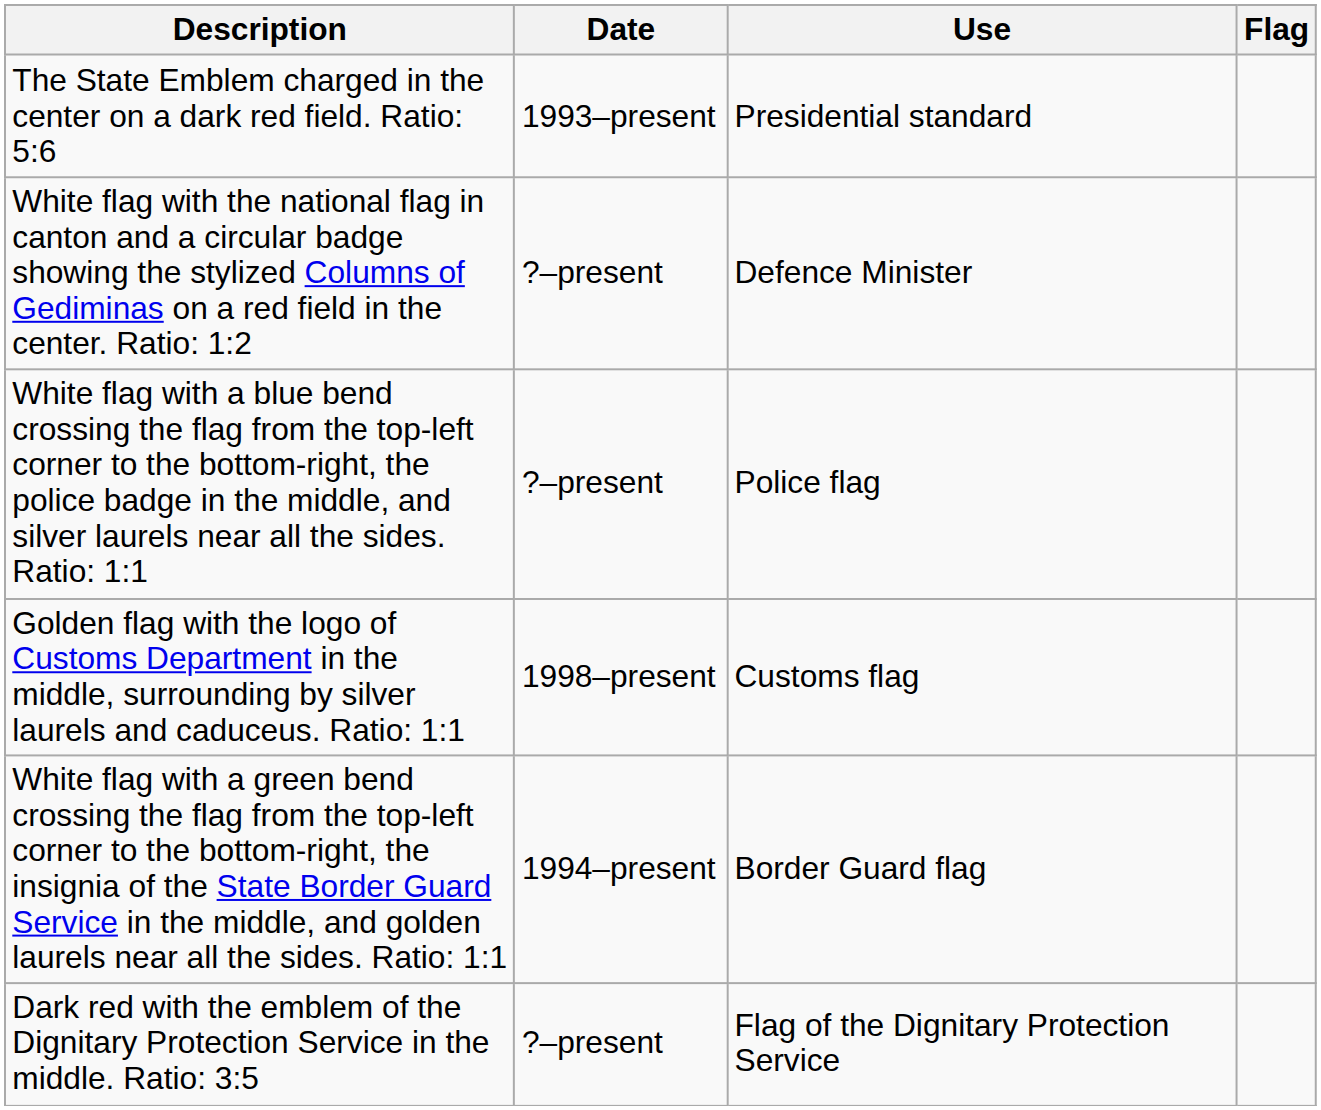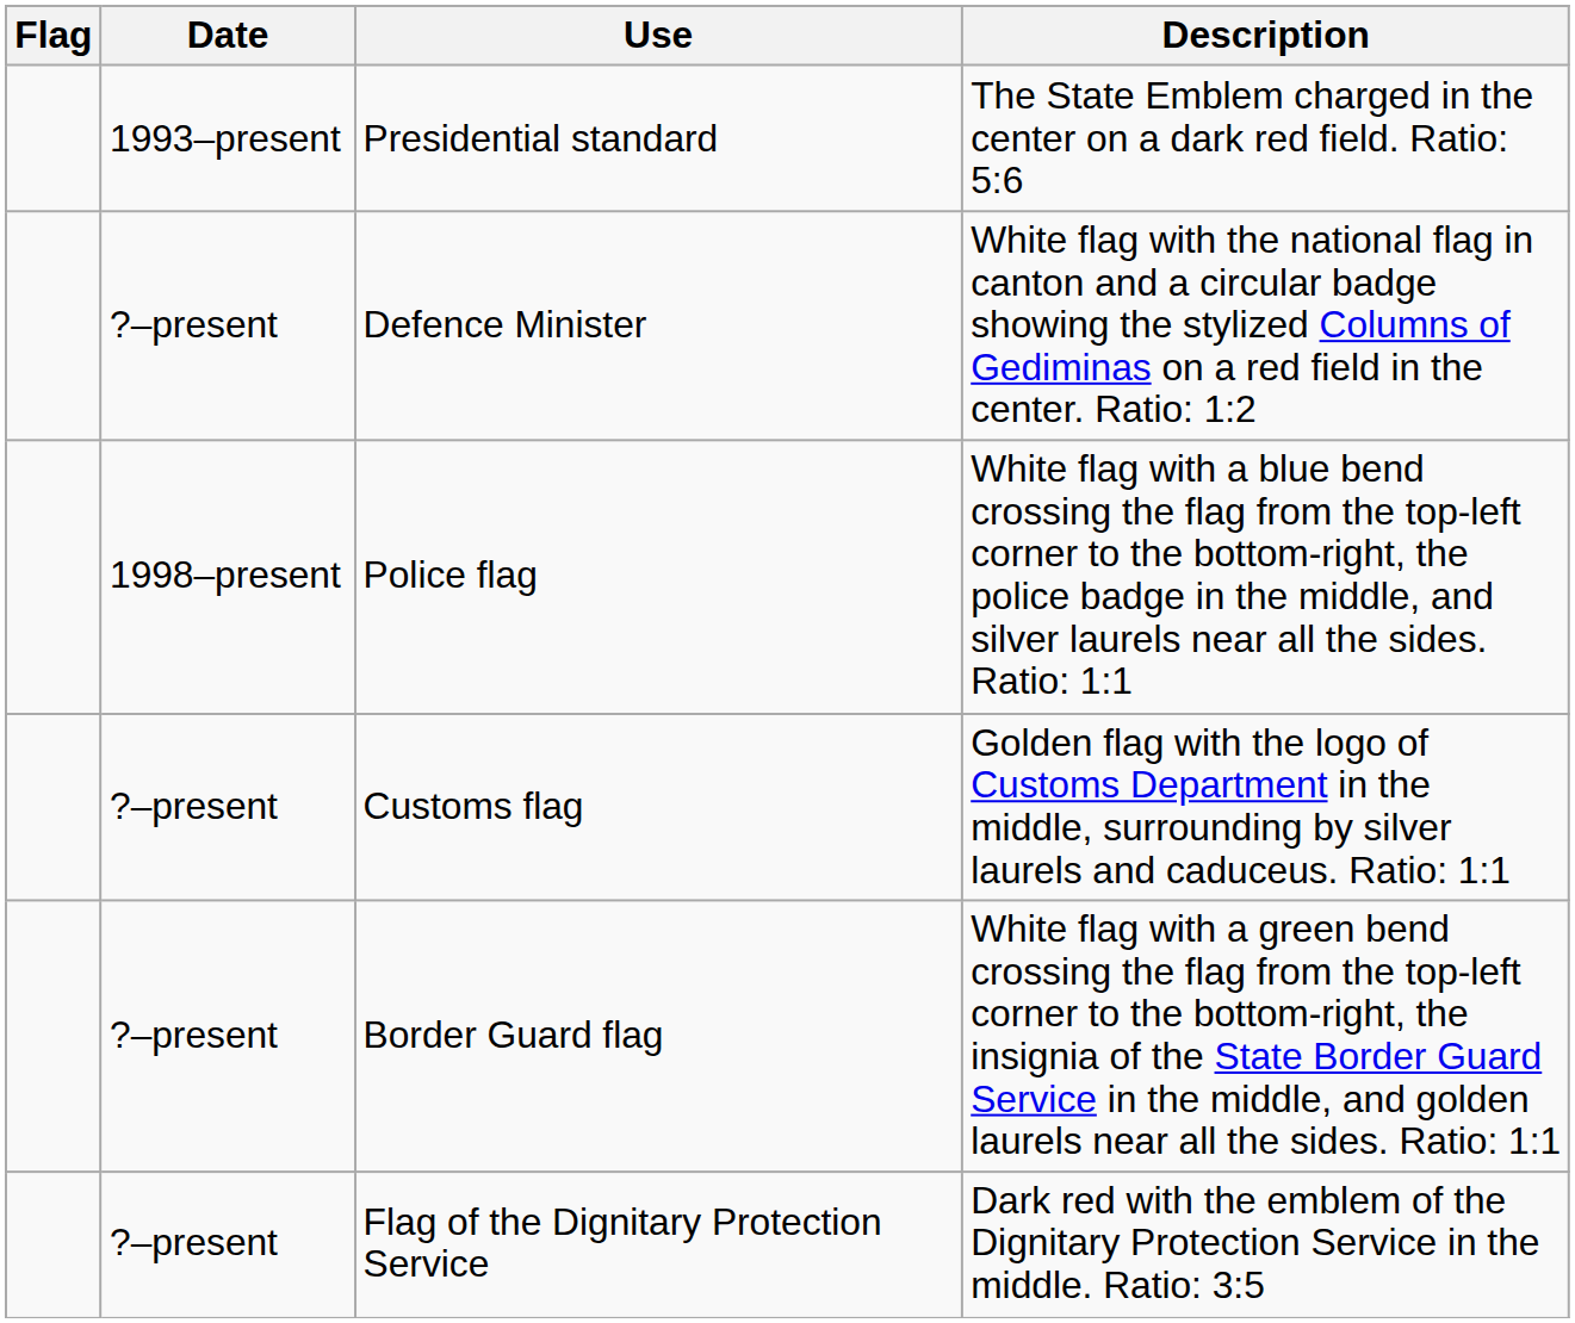columns swapped: Flag <-> Description
Police flag | Date: ?–present -> 1998–present
Customs flag | Date: 1998–present -> ?–present
Border Guard flag | Date: 1994–present -> ?–present
